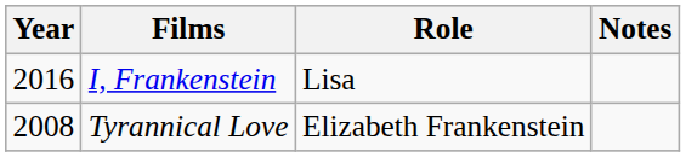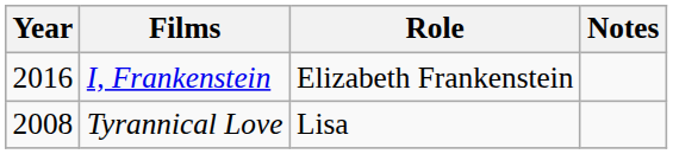I, Frankenstein | Role: Lisa -> Elizabeth Frankenstein
Tyrannical Love | Role: Elizabeth Frankenstein -> Lisa
